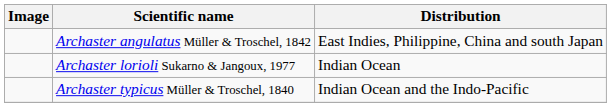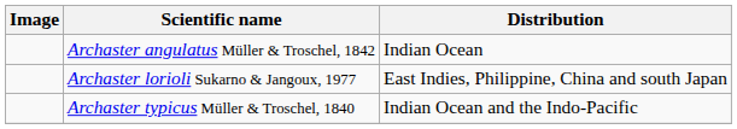Archaster angulatus Müller & Troschel, 1842 | Distribution: East Indies, Philippine, China and south Japan -> Indian Ocean
Archaster lorioli Sukarno & Jangoux, 1977 | Distribution: Indian Ocean -> East Indies, Philippine, China and south Japan
